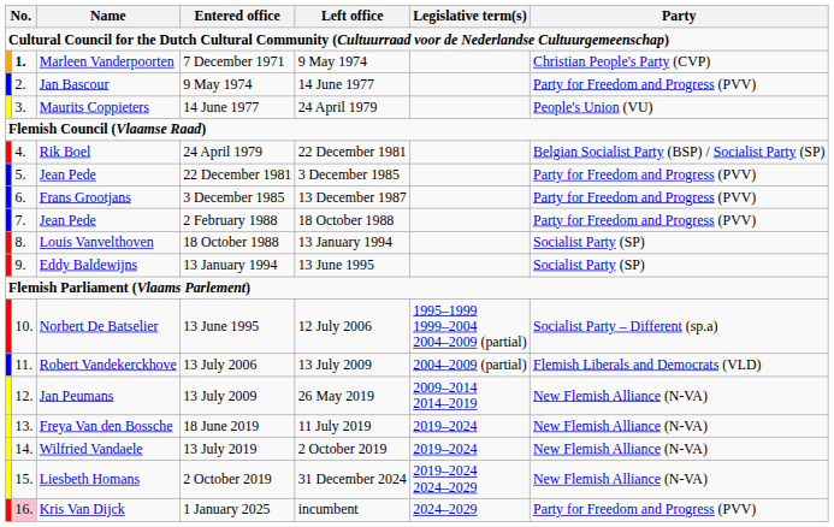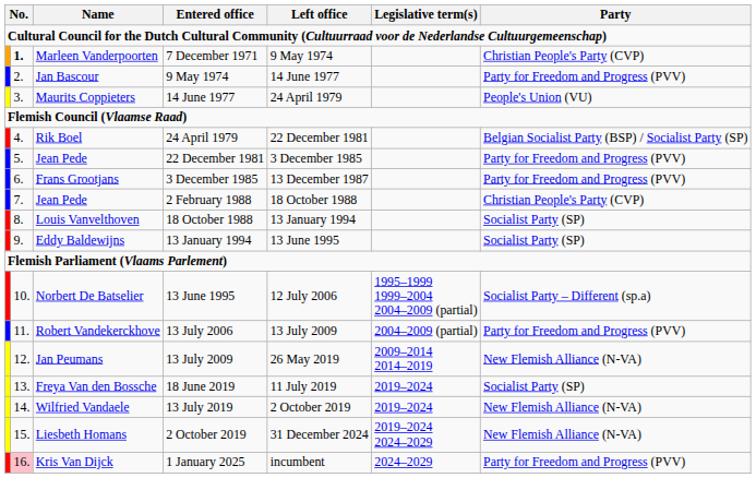2 February 1988 | Party: Party for Freedom and Progress (PVV) -> Christian People's Party (CVP)
13 July 2006 | Party: Flemish Liberals and Democrats (VLD) -> Party for Freedom and Progress (PVV)
18 June 2019 | Party: New Flemish Alliance (N-VA) -> Socialist Party (SP)
